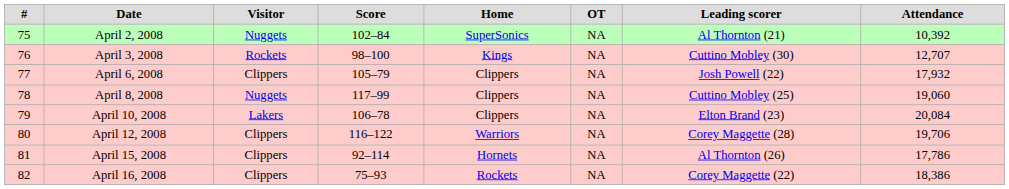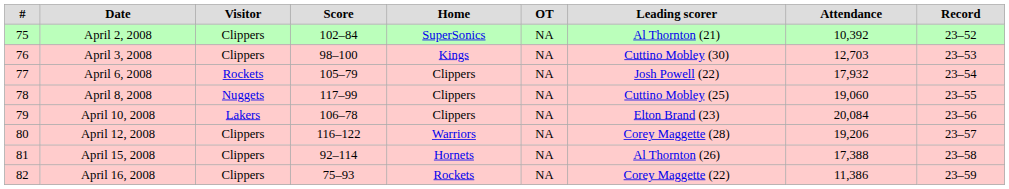+ column: Record | 23–52 | 23–53 | 23–54 | 23–55 | 23–56 | 23–57 | 23–58 | 23–59
April 2, 2008 | Visitor: Nuggets -> Clippers
April 3, 2008 | Visitor: Rockets -> Clippers
April 3, 2008 | Attendance: 12,707 -> 12,703
April 6, 2008 | Visitor: Clippers -> Rockets
April 12, 2008 | Attendance: 19,706 -> 19,206
April 15, 2008 | Attendance: 17,786 -> 17,388
April 16, 2008 | Attendance: 18,386 -> 11,386
